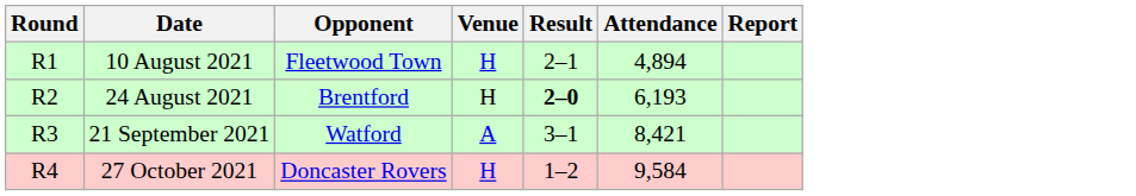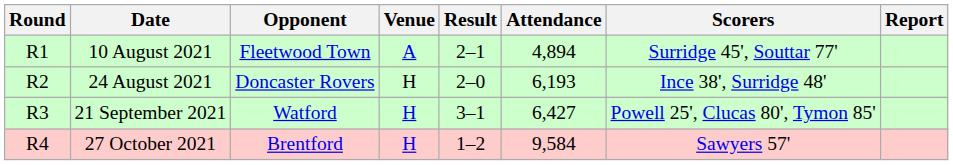+ column: Scorers | Surridge 45', Souttar 77' | Ince 38', Surridge 48' | Powell 25', Clucas 80', Tymon 85' | Sawyers 57'
10 August 2021 | Venue: H -> A
24 August 2021 | Opponent: Brentford -> Doncaster Rovers
24 August 2021 | Result: bold -> normal
21 September 2021 | Venue: A -> H
21 September 2021 | Attendance: 8,421 -> 6,427
27 October 2021 | Opponent: Doncaster Rovers -> Brentford
